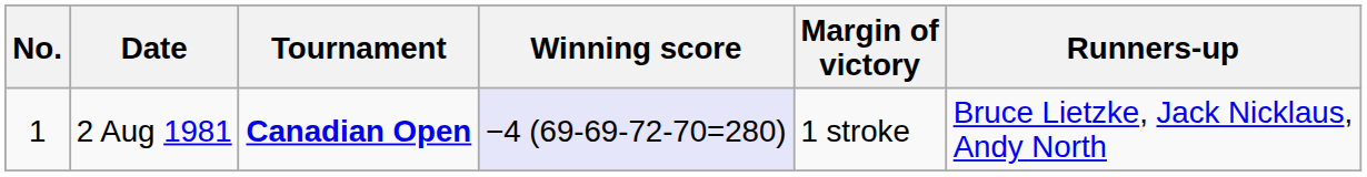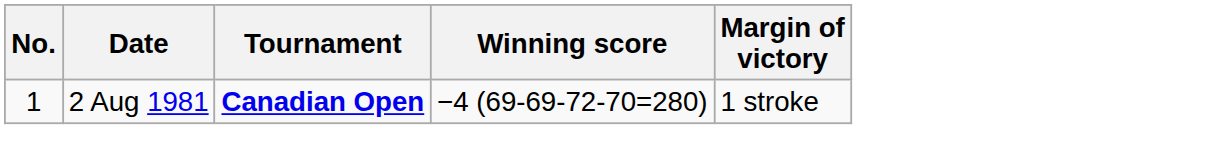- column: Runners-up | Bruce Lietzke, Jack Nicklaus, Andy North
2 Aug 1981 | Winning score: lavender background -> no background
